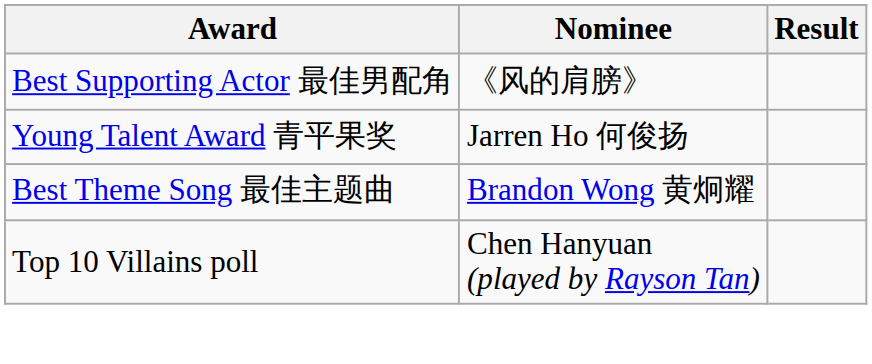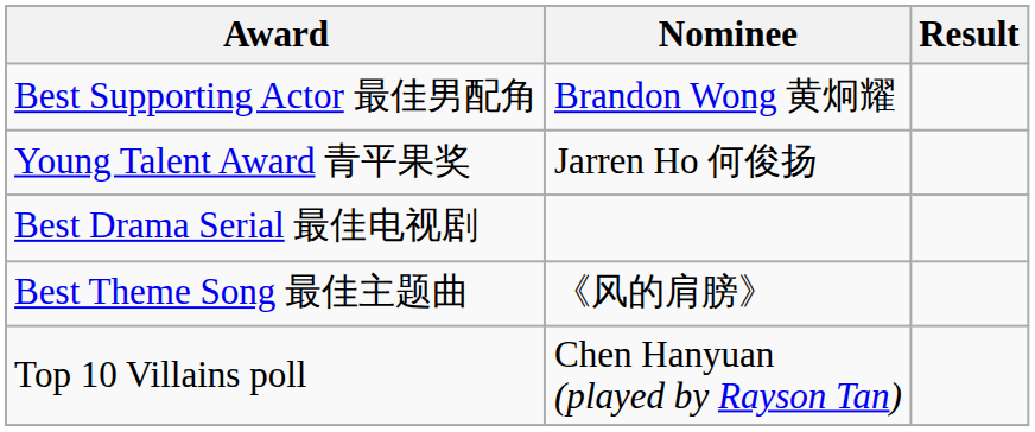Best Supporting Actor 最佳男配角 | Nominee: 《风的肩膀》 -> Brandon Wong 黄炯耀
+ row: Best Drama Serial 最佳电视剧
Best Theme Song 最佳主题曲 | Nominee: Brandon Wong 黄炯耀 -> 《风的肩膀》
